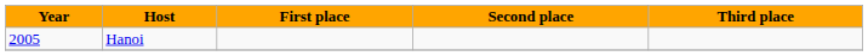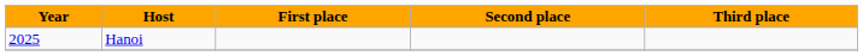Hanoi | Year: 2005 -> 2025
